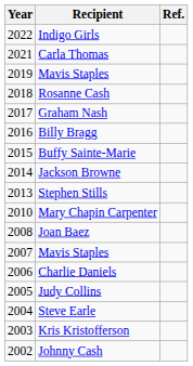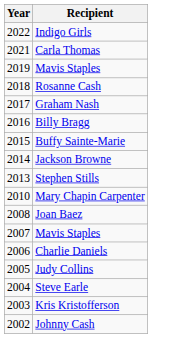- column: Ref.
